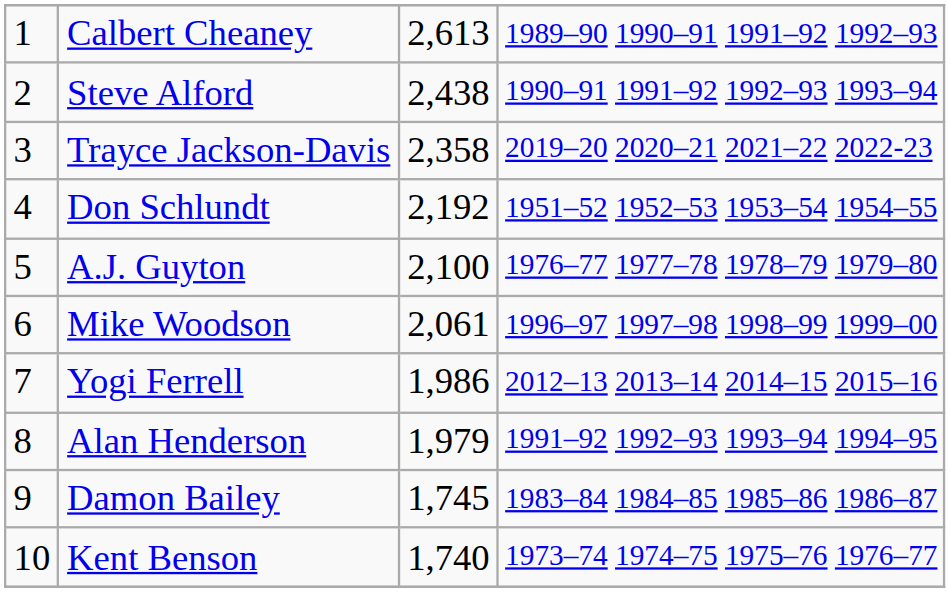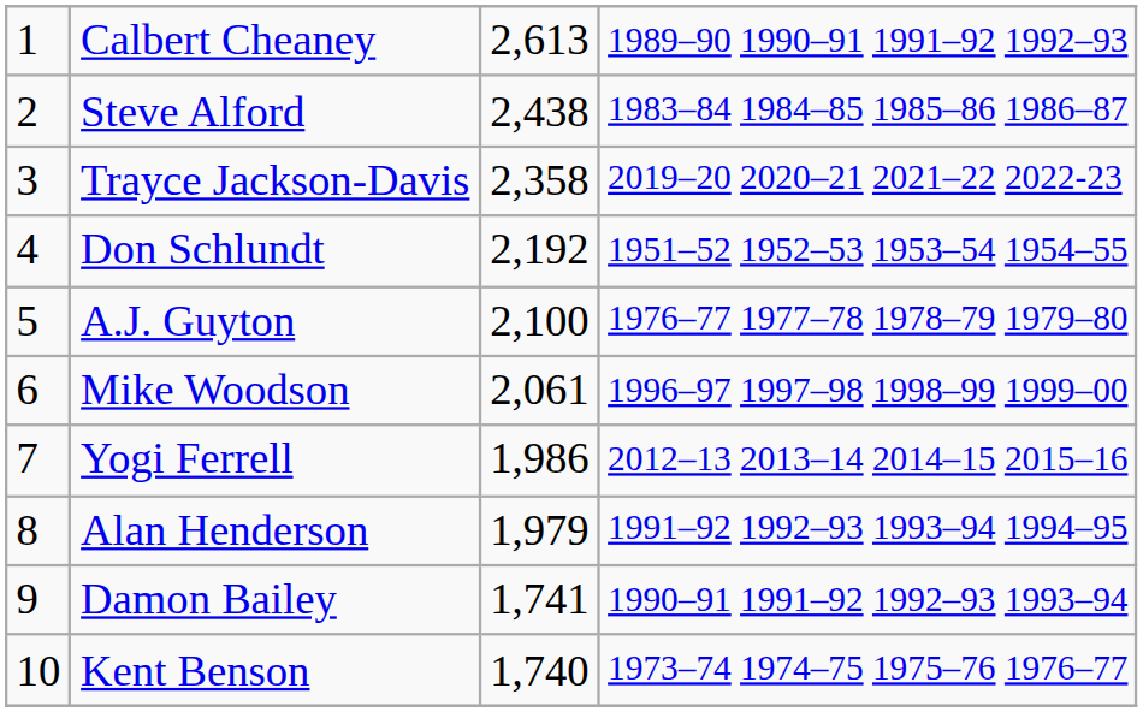Steve Alford | column 4: 1990–91 1991–92 1992–93 1993–94 -> 1983–84 1984–85 1985–86 1986–87
Damon Bailey | column 3: 1,745 -> 1,741
Damon Bailey | column 4: 1983–84 1984–85 1985–86 1986–87 -> 1990–91 1991–92 1992–93 1993–94
